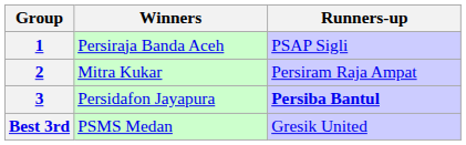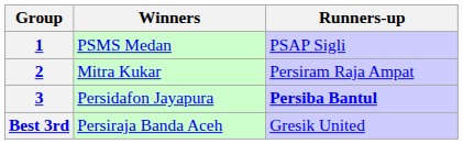1 | Winners: Persiraja Banda Aceh -> PSMS Medan
Best 3rd | Winners: PSMS Medan -> Persiraja Banda Aceh
